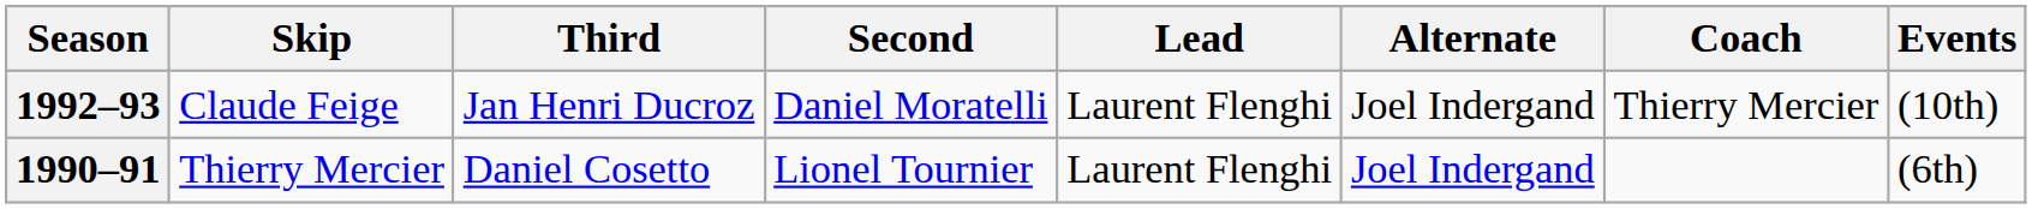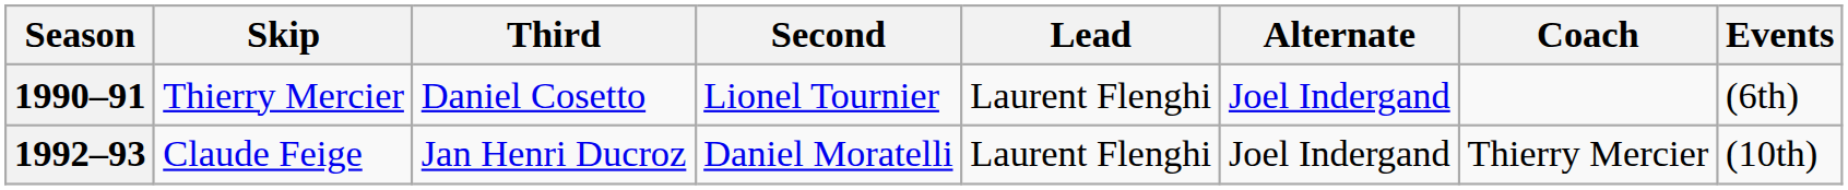rows swapped: 1990–91 <-> 1992–93
